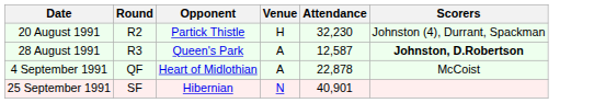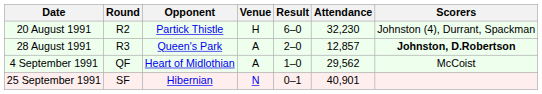+ column: Result | 6–0 | 2–0 | 1–0 | 0–1
28 August 1991 | Attendance: 12,587 -> 12,857
4 September 1991 | Attendance: 22,878 -> 29,562
